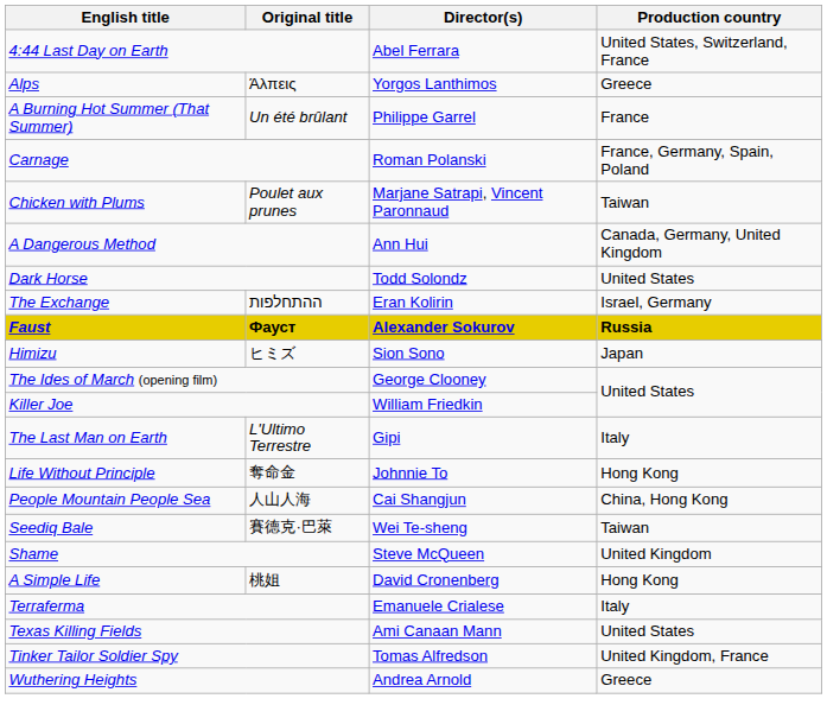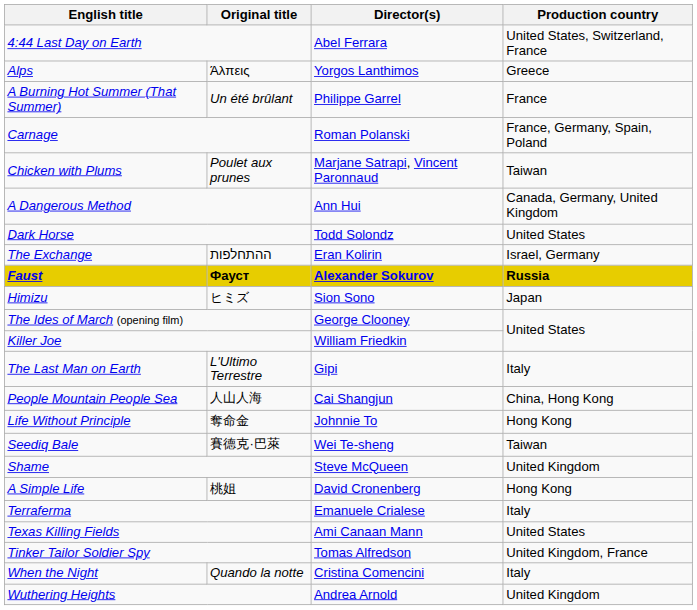rows swapped: Life Without Principle <-> People Mountain People Sea
+ row: When the Night | Quando la notte | Cristina Comencini | Italy
Wuthering Heights | Production country: Greece -> United Kingdom
